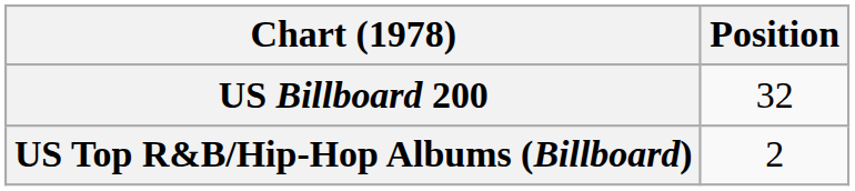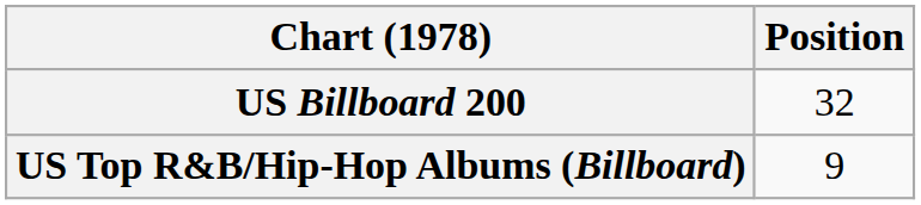US Top R&B/Hip-Hop Albums (Billboard) | Position: 2 -> 9
